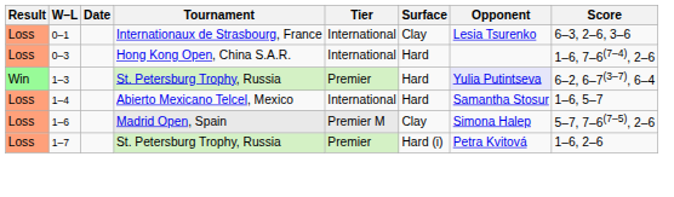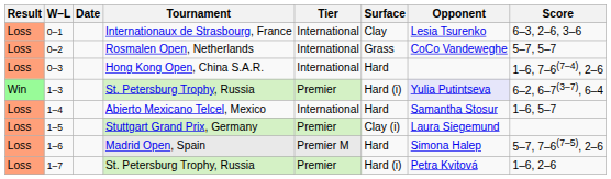+ row: Loss | 0–2 | Rosmalen Open, Netherlands | International | Grass | CoCo Vandeweghe | 5–7, 5–7
1–3 | Surface: Hard -> Hard (i)
+ row: Loss | 1–5 | Stuttgart Grand Prix, Germany | Premier | Clay (i) | Laura Siegemund
1–6 | Surface: Clay -> Hard
